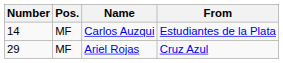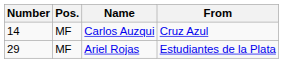Carlos Auzqui | From: Estudiantes de la Plata -> Cruz Azul
Ariel Rojas | From: Cruz Azul -> Estudiantes de la Plata
